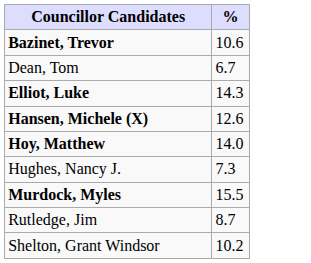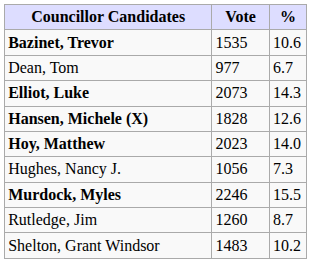+ column: Vote | 1535 | 977 | 2073 | 1828 | 2023 | 1056 | 2246 | 1260 | 1483
